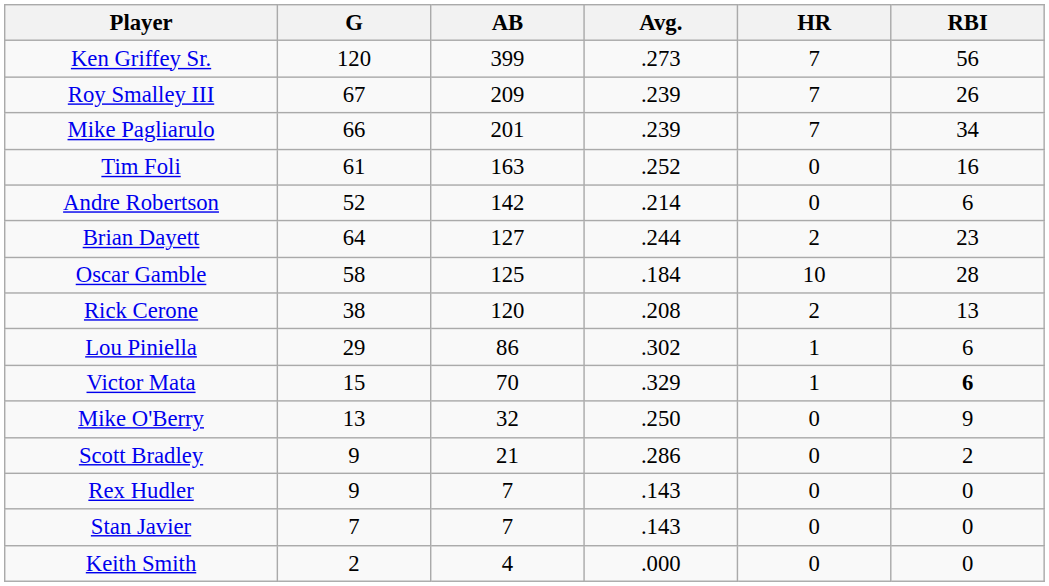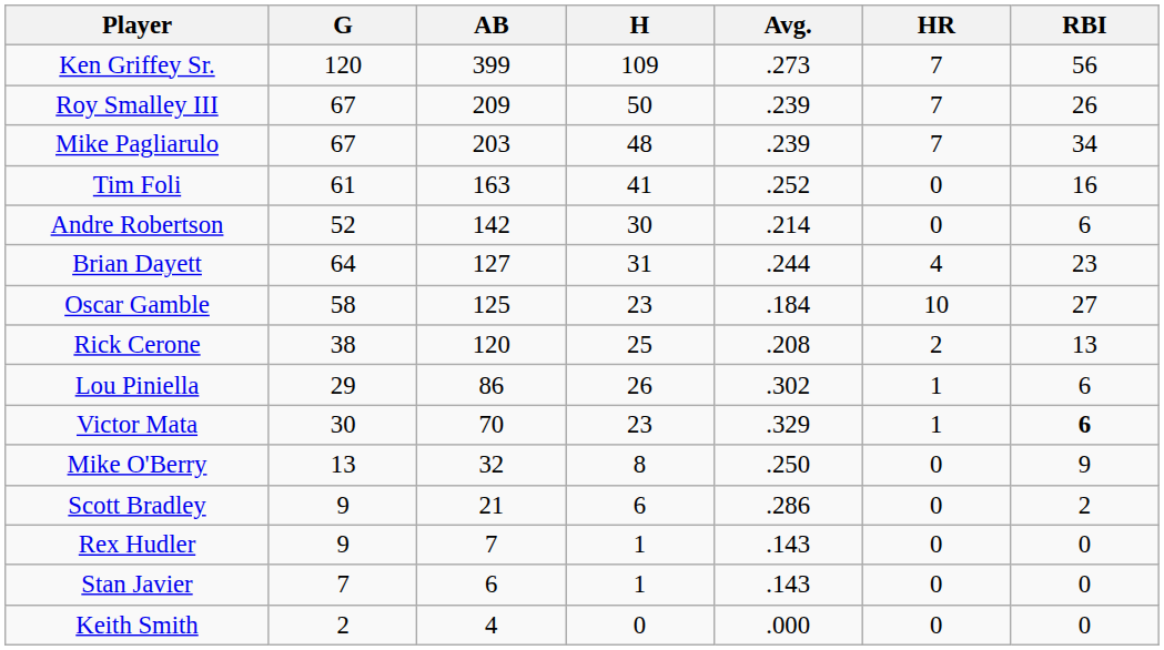+ column: H | 109 | 50 | 48 | 41 | 30 | 31 | 23 | 25 | 26 | 23 | 8 | 6 | 1 | 1 | 0
Mike Pagliarulo | G: 66 -> 67
Mike Pagliarulo | AB: 201 -> 203
Brian Dayett | HR: 2 -> 4
Oscar Gamble | RBI: 28 -> 27
Victor Mata | G: 15 -> 30
Stan Javier | AB: 7 -> 6
